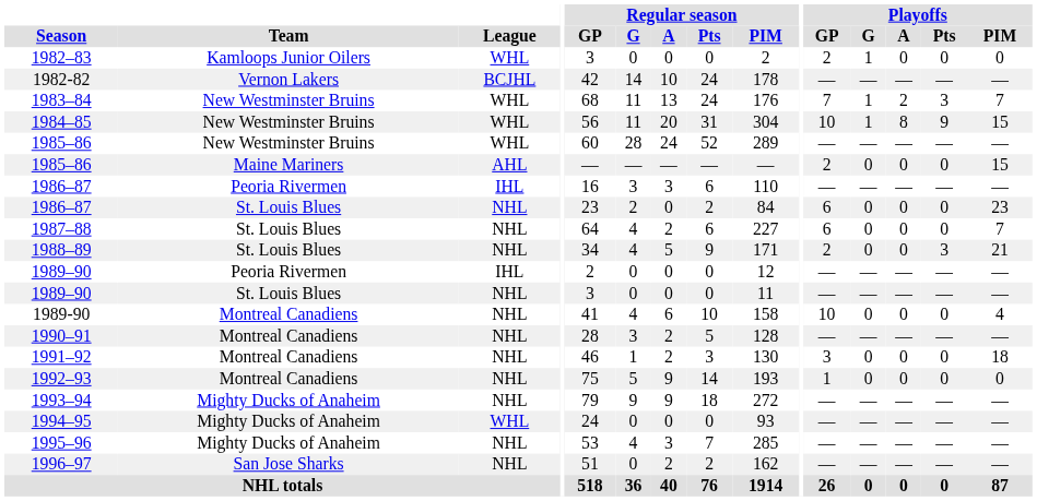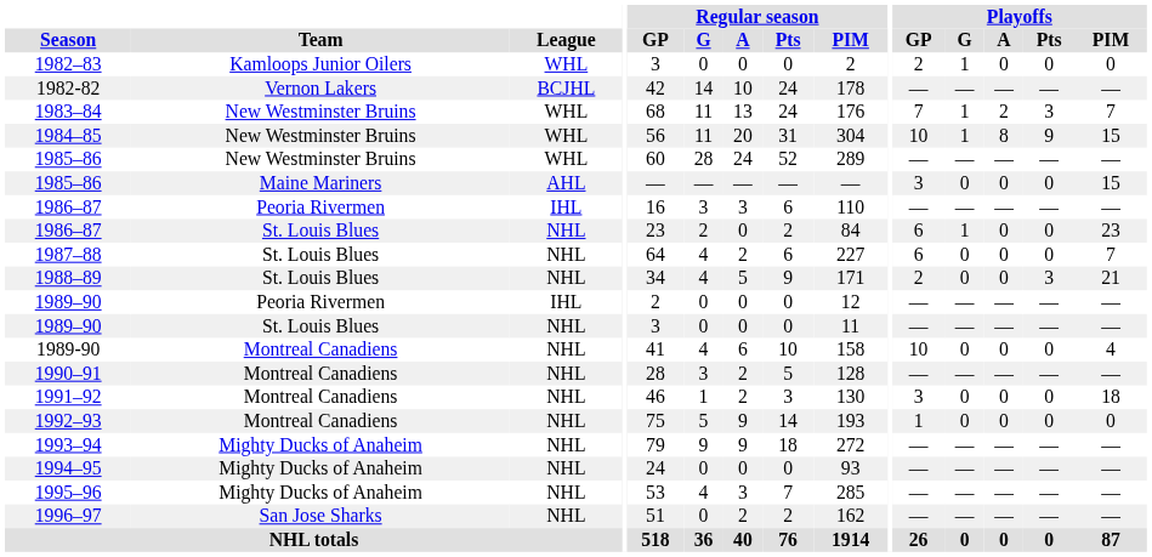1985–86 / Maine Mariners | Playoffs / GP: 2 -> 3
1986–87 / St. Louis Blues | Playoffs / G: 0 -> 1
1994–95 | League: WHL -> NHL
